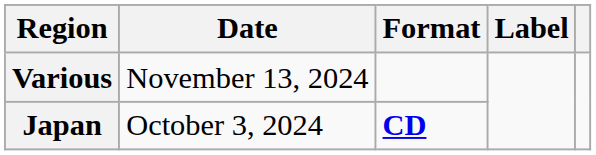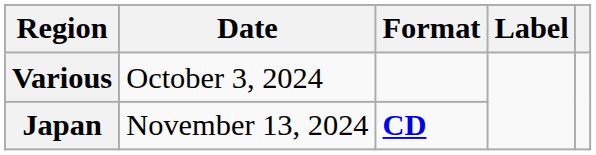Various | Date: November 13, 2024 -> October 3, 2024
Japan | Date: October 3, 2024 -> November 13, 2024
